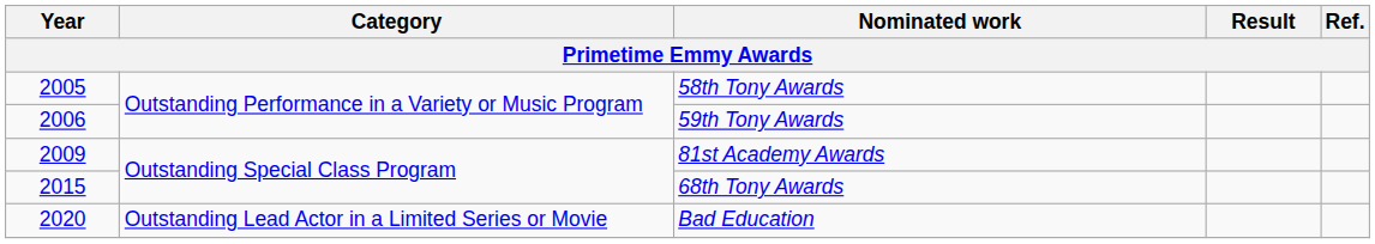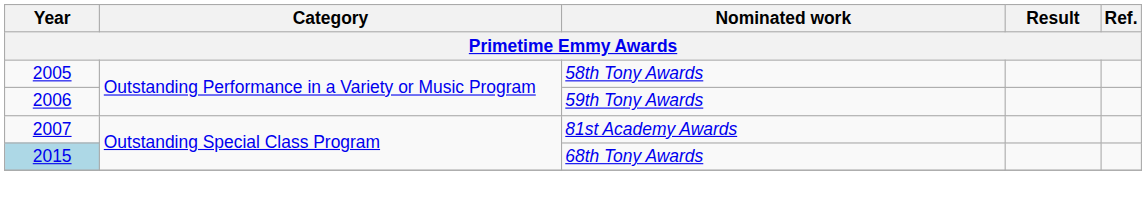81st Academy Awards | Year: 2009 -> 2007
68th Tony Awards | Year: no background -> lightblue background
- row: 2020 | Outstanding Lead Actor in a Limited Series or Movie | Bad Education
